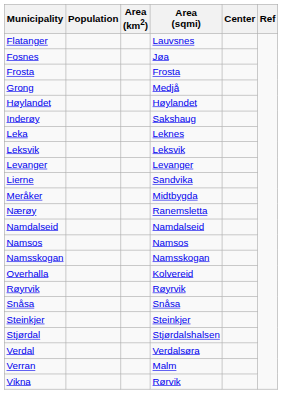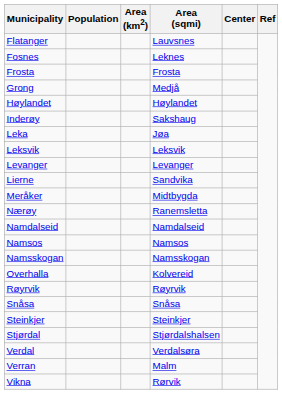Fosnes | Area (sqmi): Jøa -> Leknes
Leka | Area (sqmi): Leknes -> Jøa
